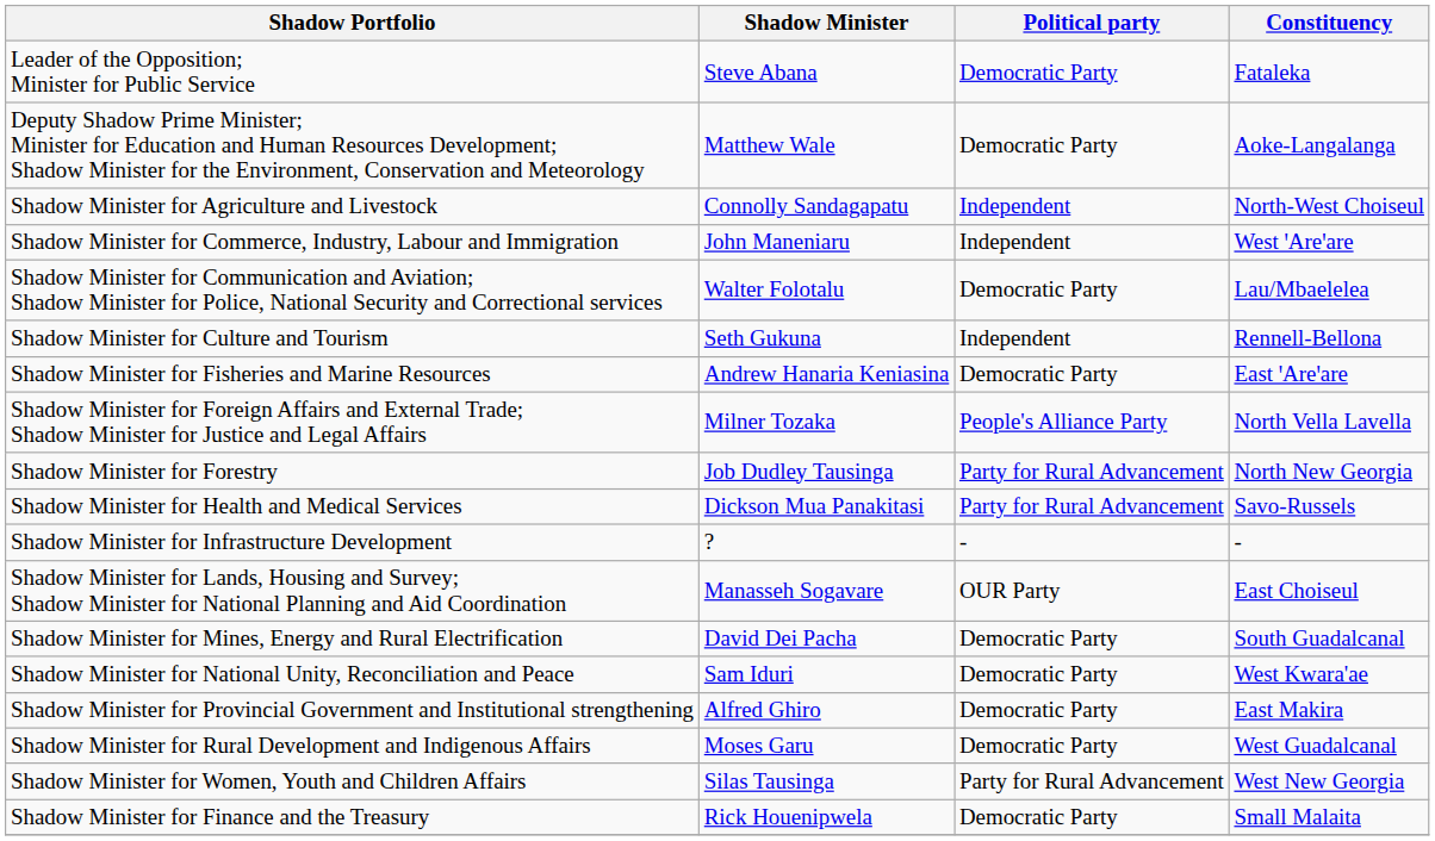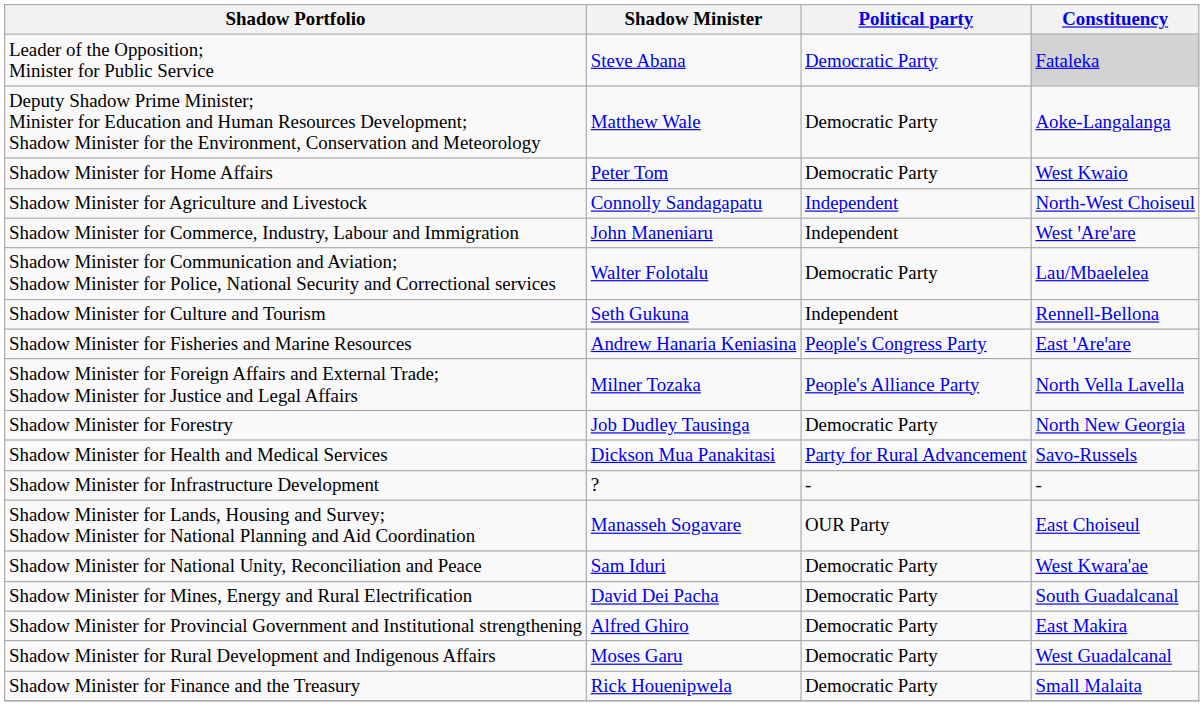Leader of the Opposition; Minister for Public Service | Constituency: no background -> lightgrey background
+ row: Shadow Minister for Home Affairs | Peter Tom | Democratic Party | West Kwaio
Shadow Minister for Fisheries and Marine Resources | Political party: Democratic Party -> People's Congress Party
Shadow Minister for Forestry | Political party: Party for Rural Advancement -> Democratic Party
rows swapped: Shadow Minister for Mines, Energy and Rural Electrification <-> Shadow Minister for National Unity, Reconciliation and Peace
- row: Shadow Minister for Women, Youth and Children Affairs | Silas Tausinga | Party for Rural Advancement | West New Georgia
